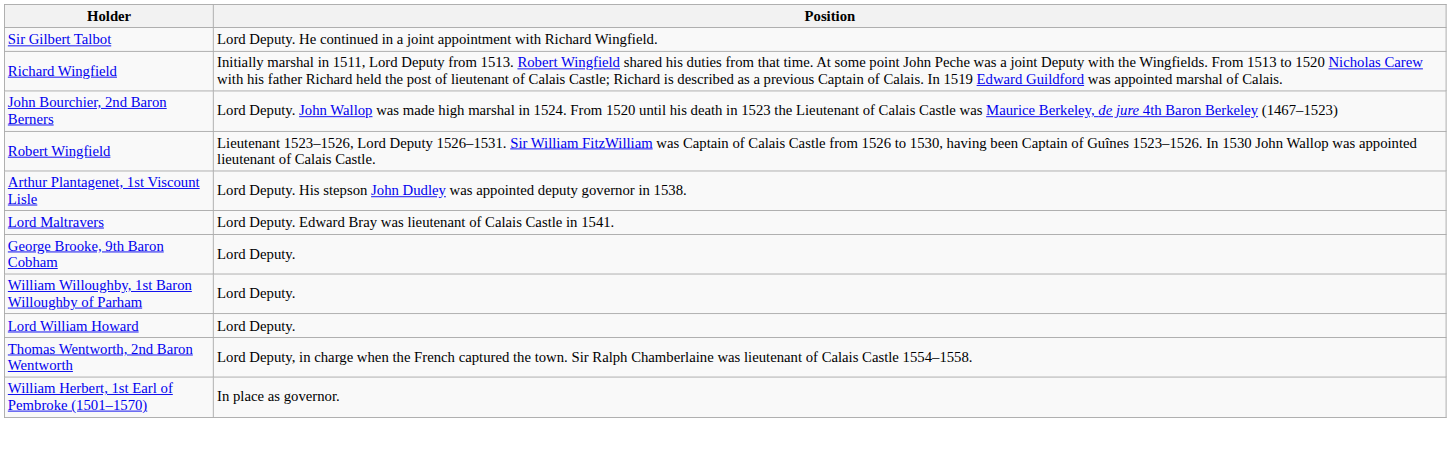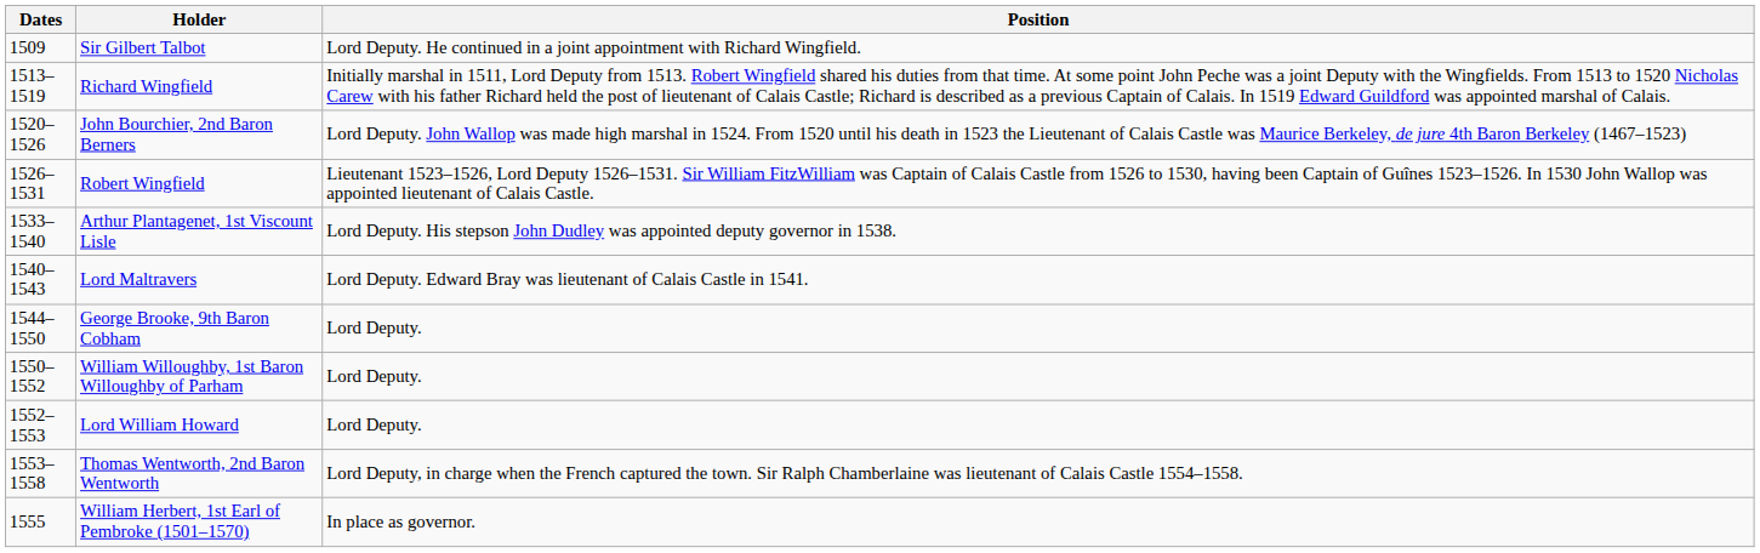+ column: Dates | 1509 | 1513–1519 | 1520–1526 | 1526–1531 | 1533–1540 | 1540–1543 | 1544–1550 | 1550–1552 | 1552–1553 | 1553–1558 | 1555
